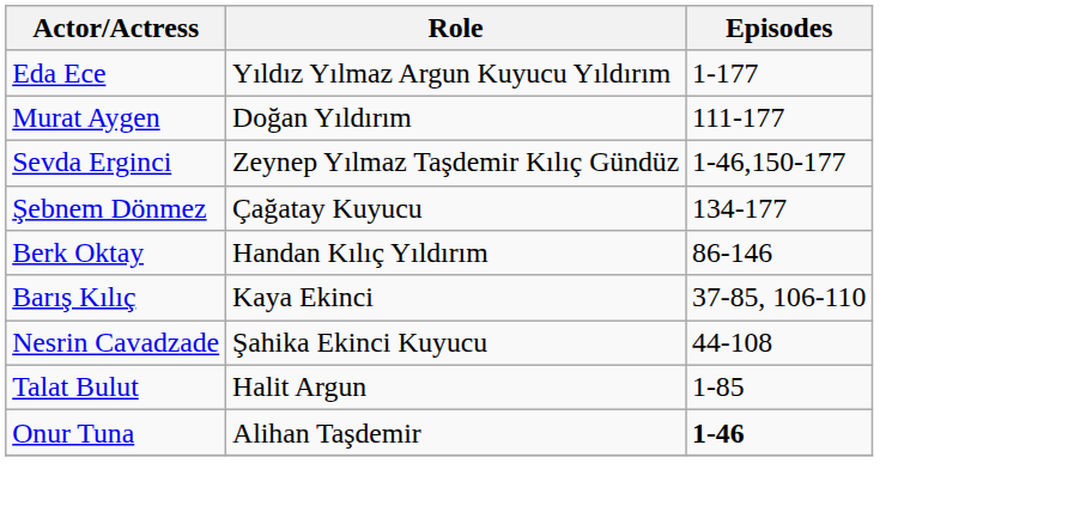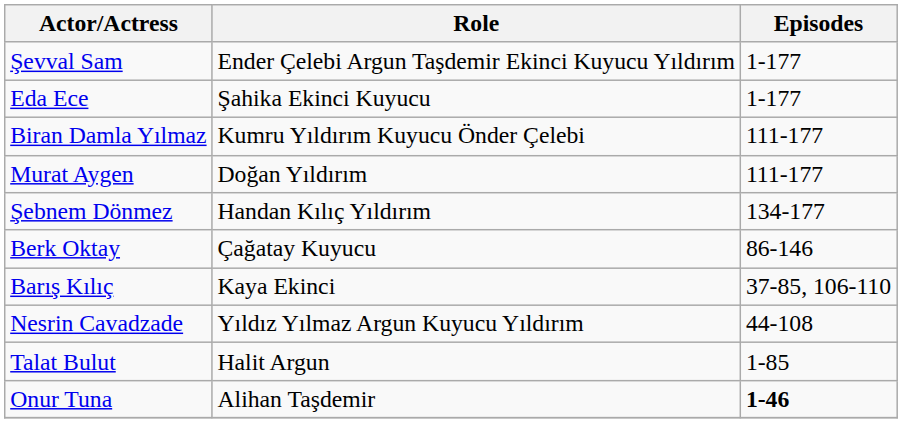+ row: Şevval Sam | Ender Çelebi Argun Taşdemir Ekinci Kuyucu Yıldırım | 1-177
Eda Ece | Role: Yıldız Yılmaz Argun Kuyucu Yıldırım -> Şahika Ekinci Kuyucu
+ row: Biran Damla Yılmaz | Kumru Yıldırım Kuyucu Önder Çelebi | 111-177
- row: Sevda Erginci | Zeynep Yılmaz Taşdemir Kılıç Gündüz | 1-46,150-177
Şebnem Dönmez | Role: Çağatay Kuyucu -> Handan Kılıç Yıldırım
Berk Oktay | Role: Handan Kılıç Yıldırım -> Çağatay Kuyucu
Nesrin Cavadzade | Role: Şahika Ekinci Kuyucu -> Yıldız Yılmaz Argun Kuyucu Yıldırım
